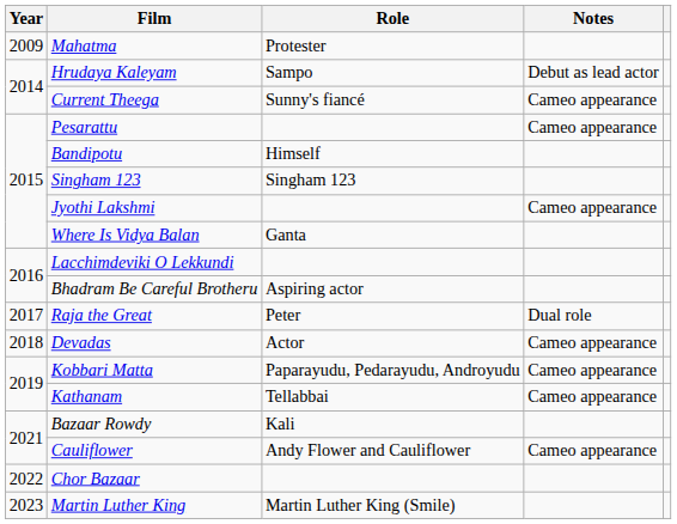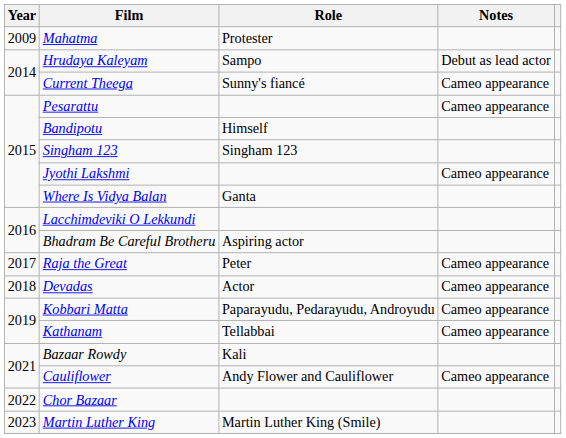Raja the Great | Notes: Dual role -> Cameo appearance
